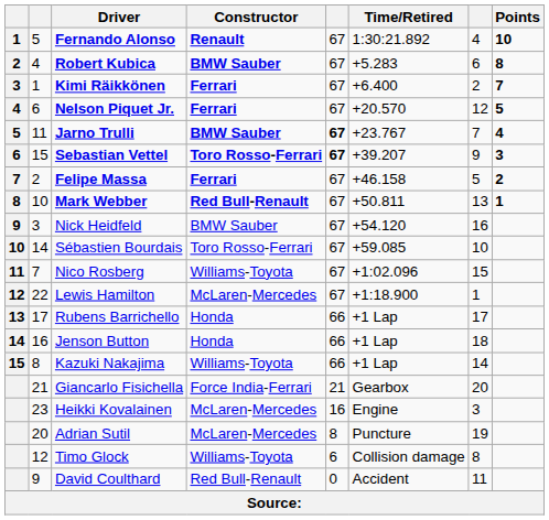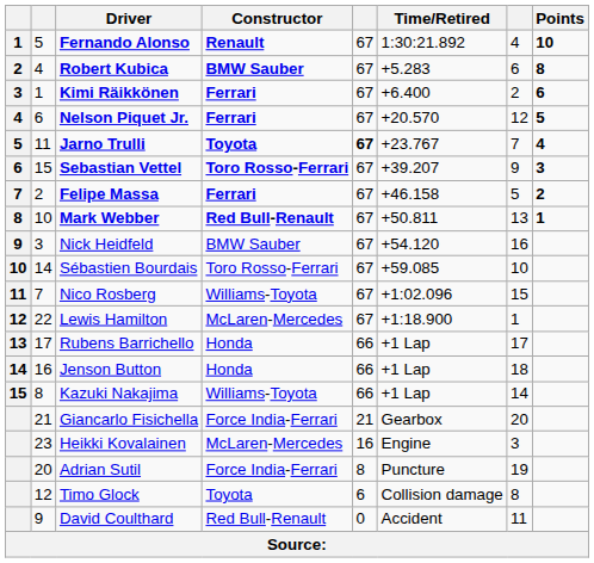Kimi Räikkönen | Points: 7 -> 6
Jarno Trulli | Constructor: BMW Sauber -> Toyota
Sebastian Vettel | column 5: bold -> normal
Adrian Sutil | Constructor: McLaren-Mercedes -> Force India-Ferrari
Timo Glock | Constructor: Williams-Toyota -> Toyota
